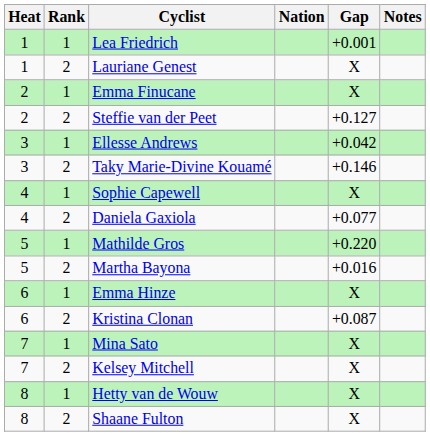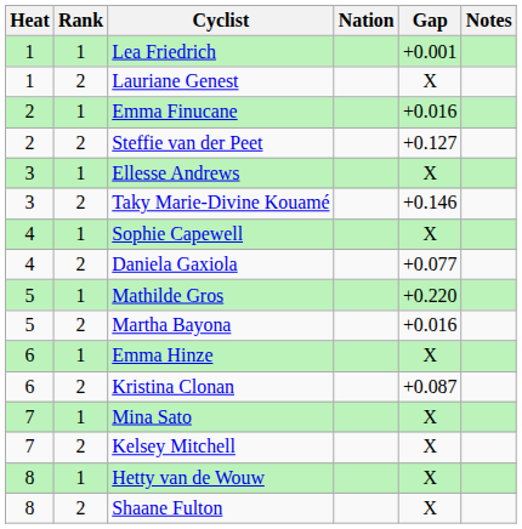Emma Finucane | Gap: X -> +0.016
Ellesse Andrews | Gap: +0.042 -> X
